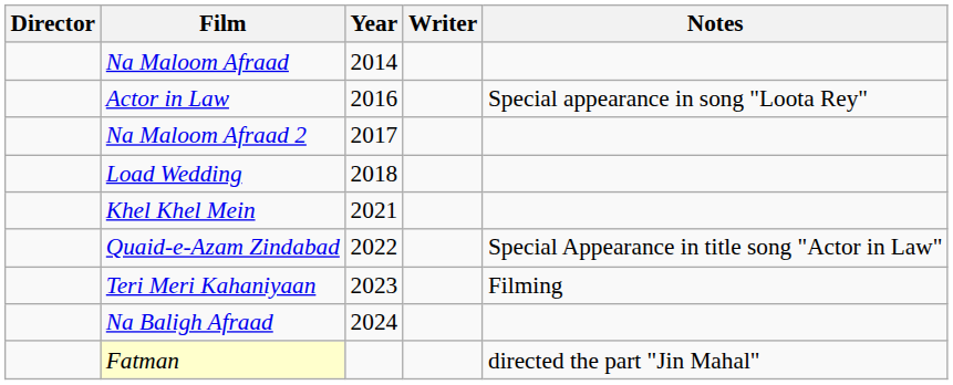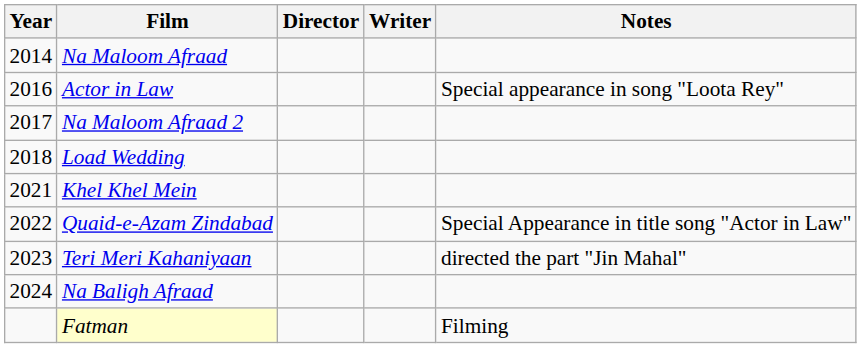columns swapped: Year <-> Director
Teri Meri Kahaniyaan | Notes: Filming -> directed the part "Jin Mahal"
Fatman | Notes: directed the part "Jin Mahal" -> Filming
